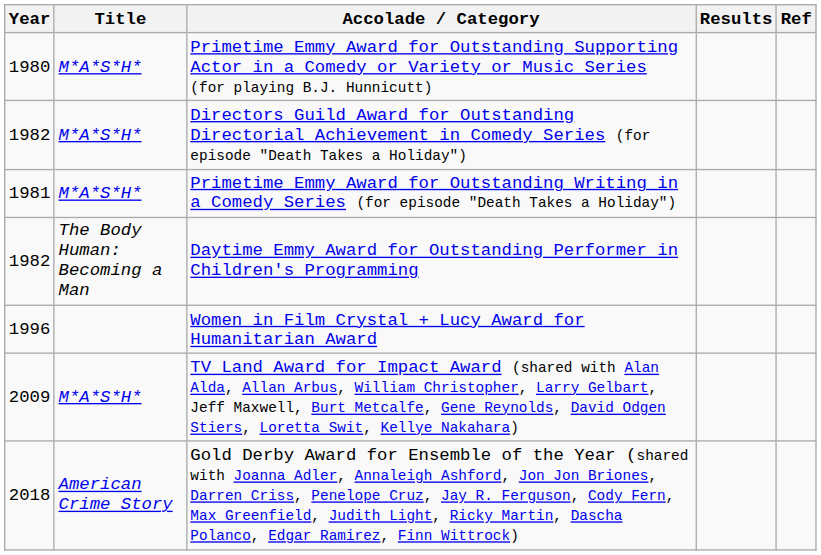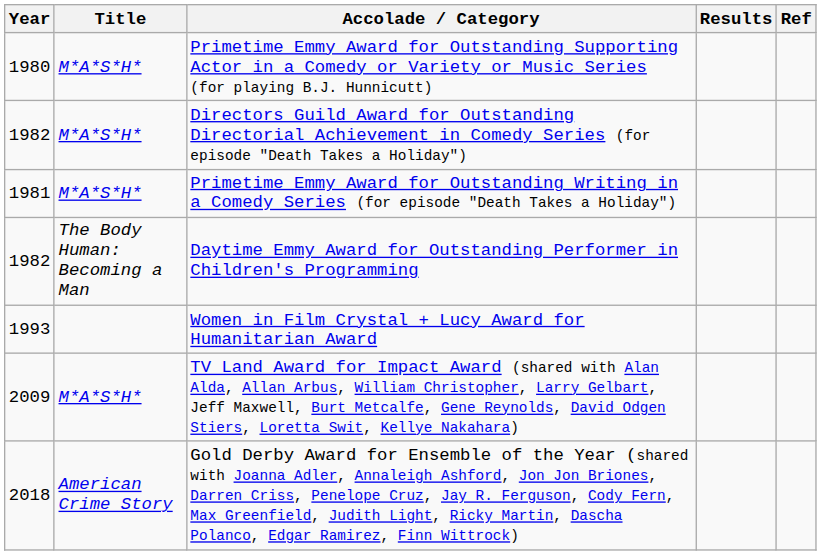Women in Film Crystal + Lucy Award for Humanitarian Award | Year: 1996 -> 1993
